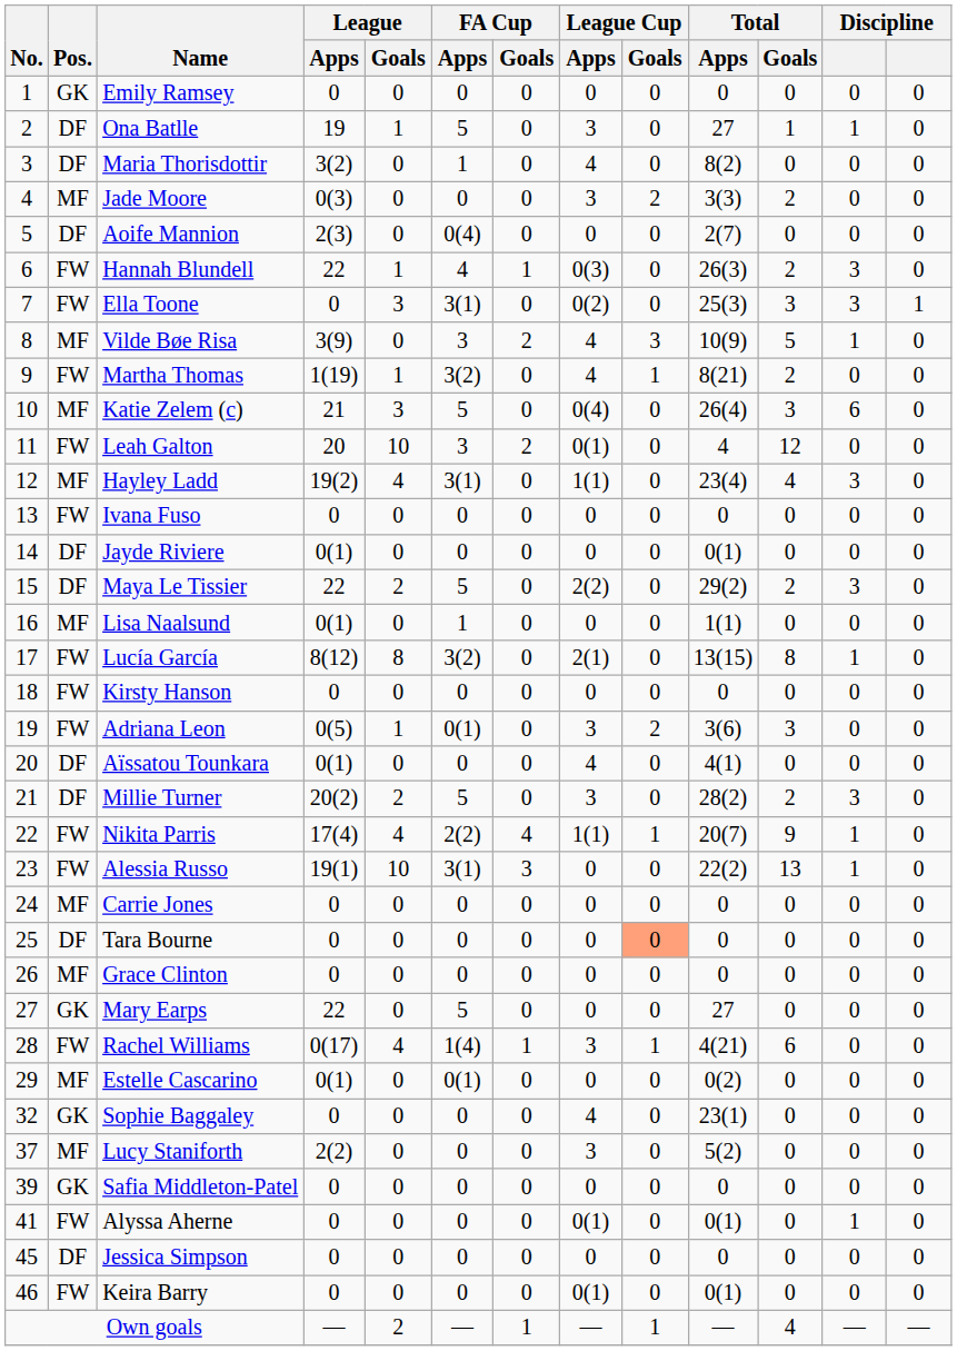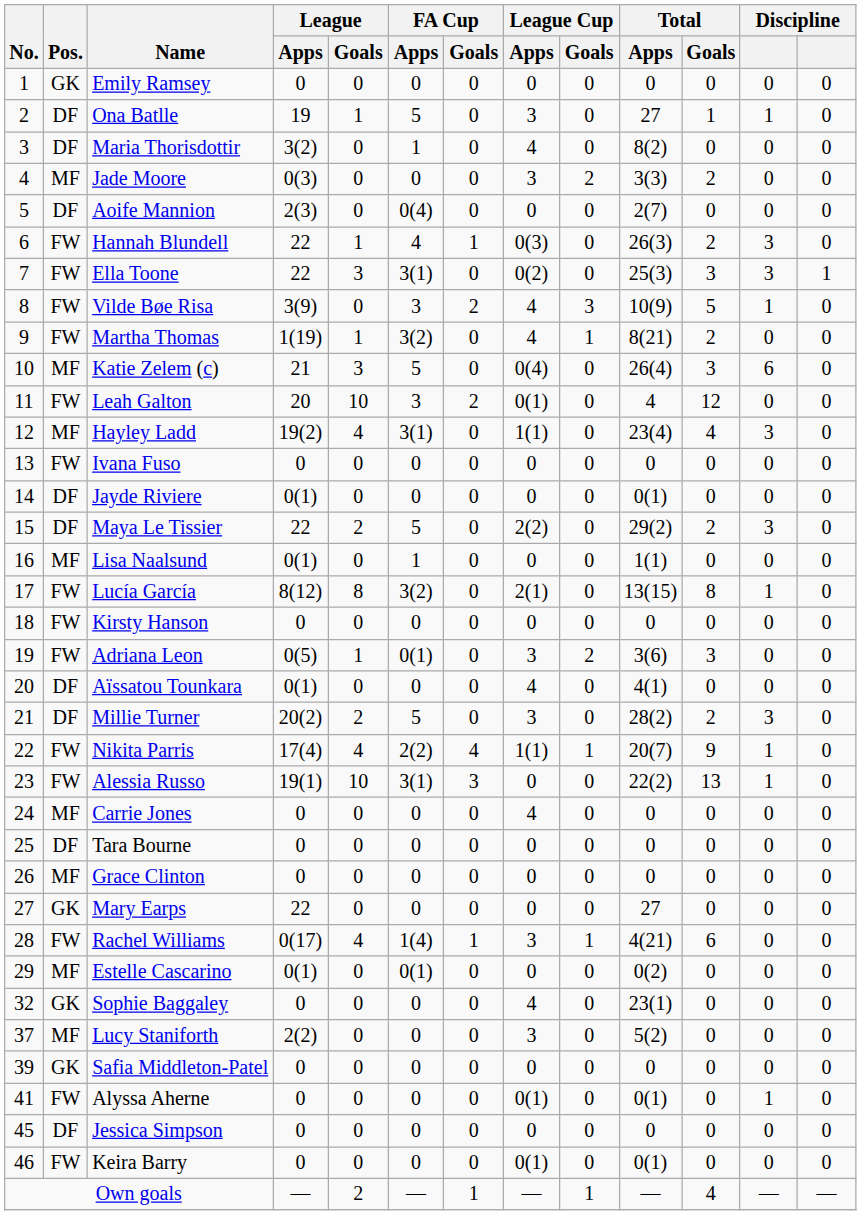Ella Toone | League / Apps: 0 -> 22
Vilde Bøe Risa | Pos.: MF -> FW
Carrie Jones | League Cup / Apps: 0 -> 4
Tara Bourne | League Cup / Goals: lightsalmon background -> no background
Mary Earps | FA Cup / Apps: 5 -> 0
